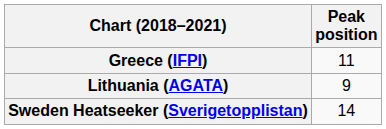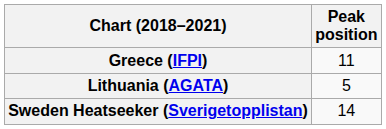Lithuania (AGATA) | Peak position: 9 -> 5
